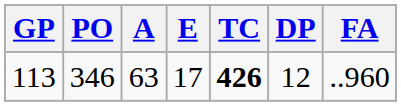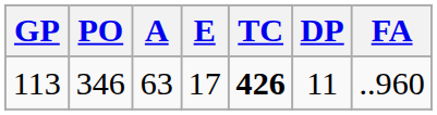113 | DP: 12 -> 11
